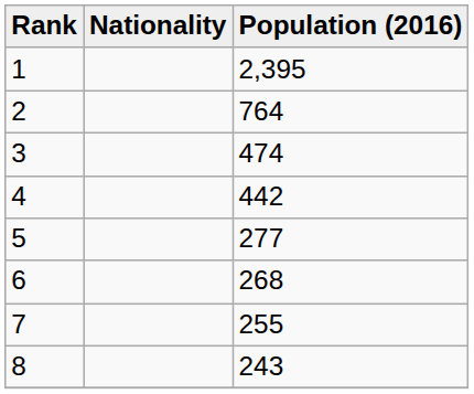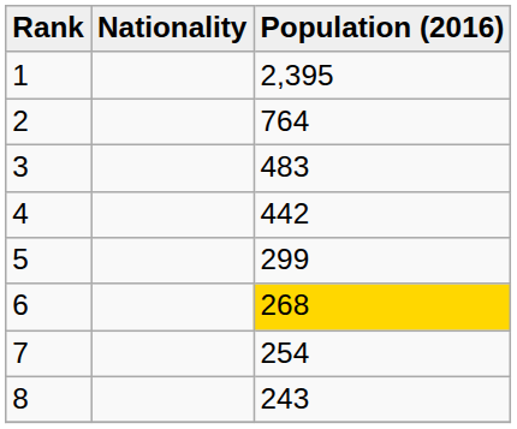3 | Population (2016): 474 -> 483
5 | Population (2016): 277 -> 299
6 | Population (2016): no background -> gold background
7 | Population (2016): 255 -> 254
